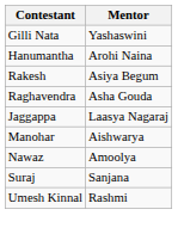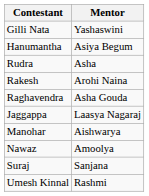Hanumantha | Mentor: Arohi Naina -> Asiya Begum
+ row: Rudra | Asha
Rakesh | Mentor: Asiya Begum -> Arohi Naina
